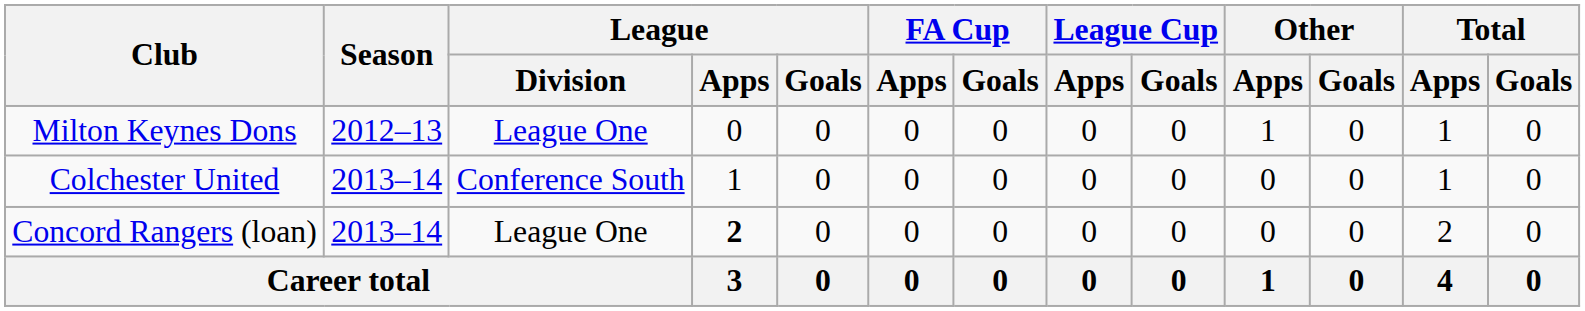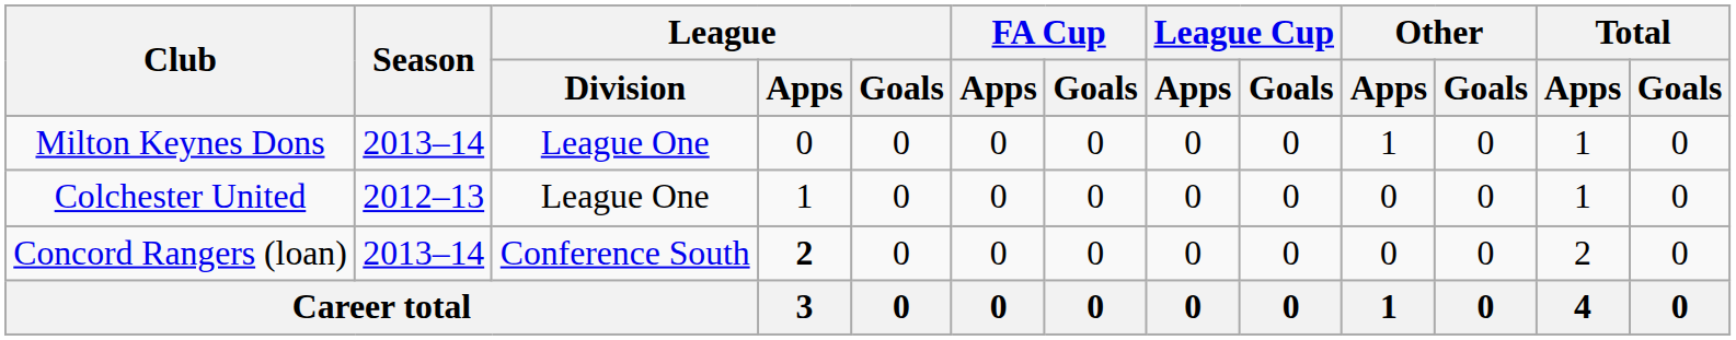Milton Keynes Dons | Season: 2012–13 -> 2013–14
Colchester United | Season: 2013–14 -> 2012–13
Colchester United | League / Division: Conference South -> League One
Concord Rangers (loan) | League / Division: League One -> Conference South
